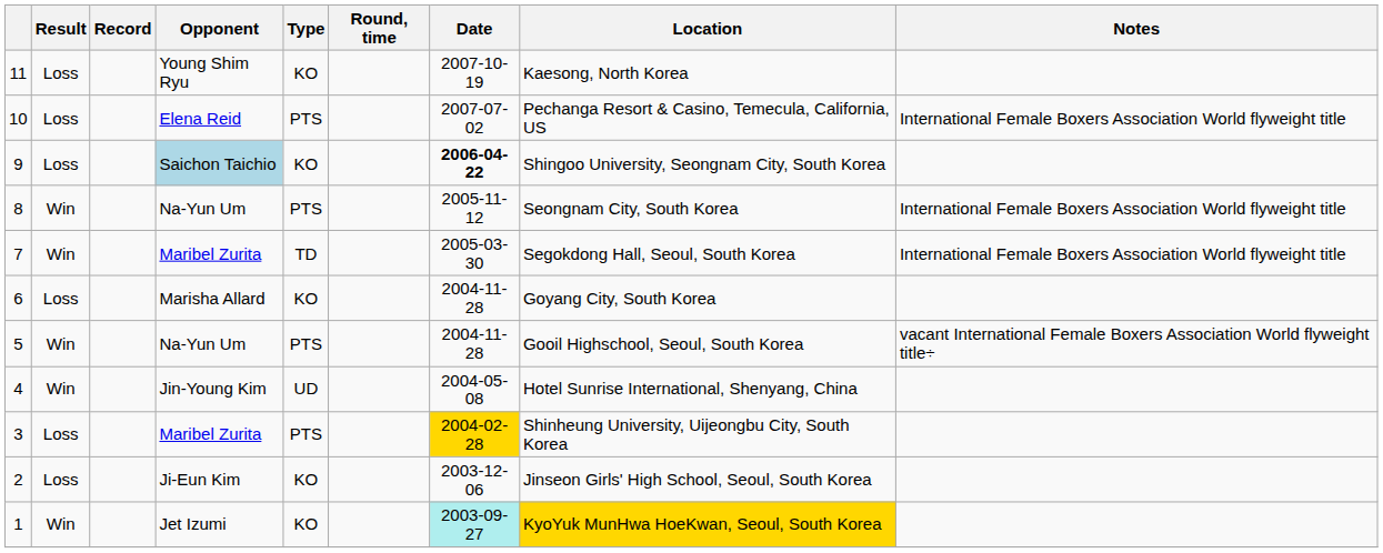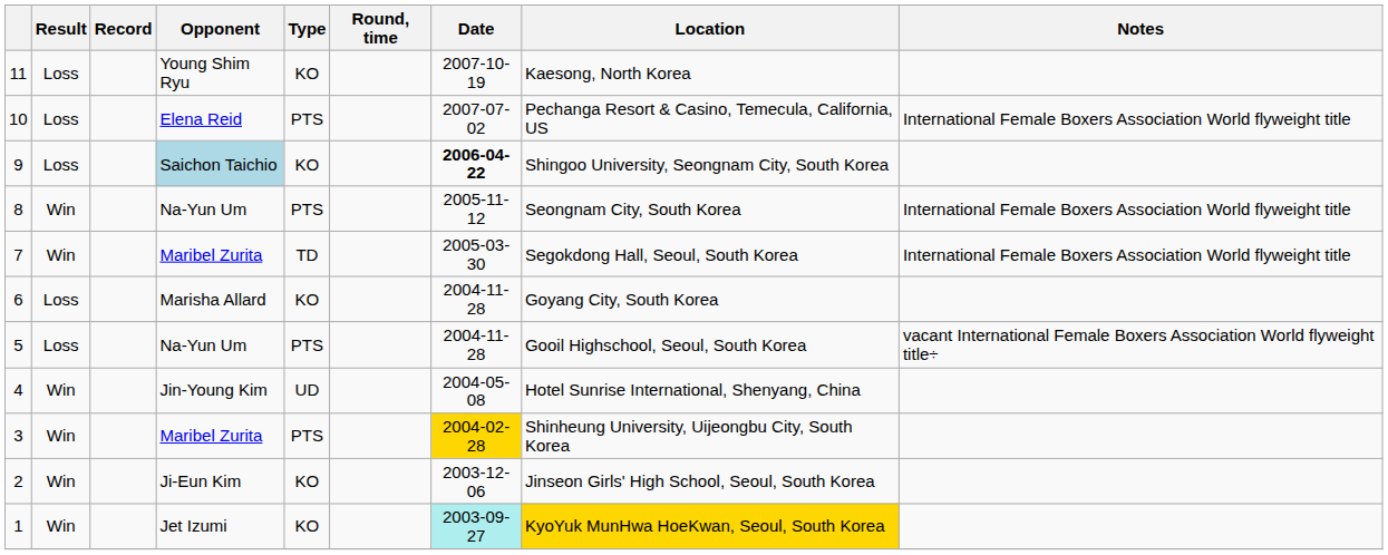5 | Result: Win -> Loss
3 | Result: Loss -> Win
2 | Result: Loss -> Win
